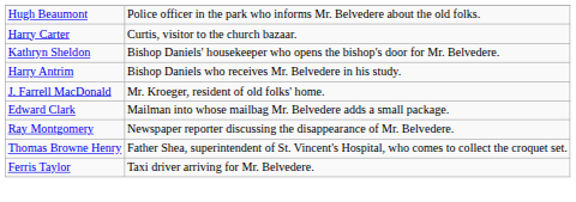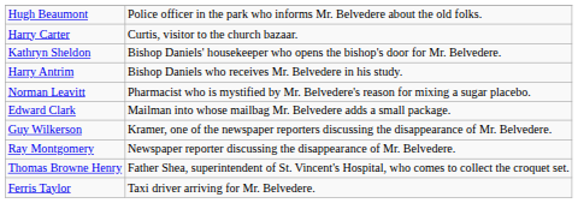- row: J. Farrell MacDonald | Mr. Kroeger, resident of old folks' home.
+ row: Norman Leavitt | Pharmacist who is mystified by Mr. Belvedere's reason for mixing a sugar placebo.
+ row: Guy Wilkerson | Kramer, one of the newspaper reporters discussing the disappearance of Mr. Belvedere.
